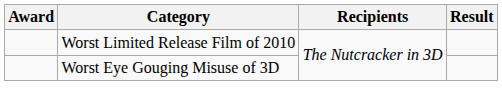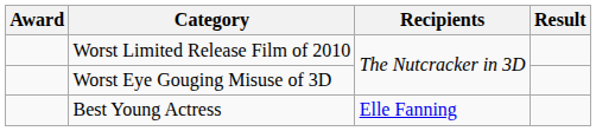+ row: Best Young Actress | Elle Fanning
